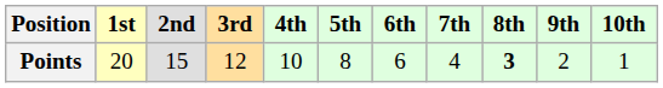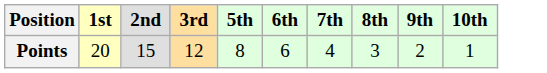- column: 4th | 10
Points | 8th: bold -> normal
